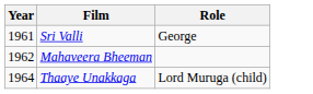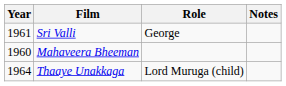+ column: Notes
Mahaveera Bheeman | Year: 1962 -> 1960
